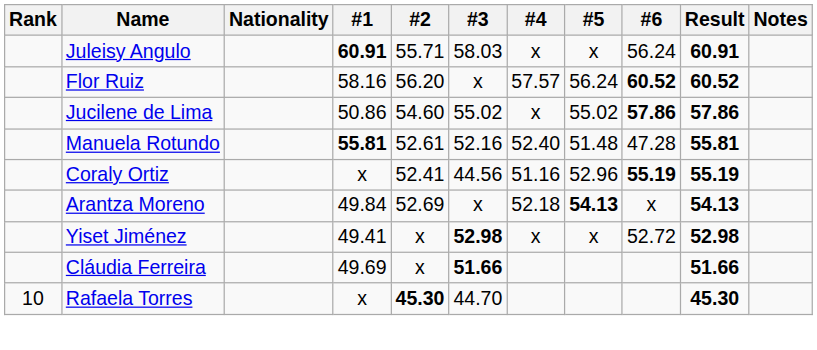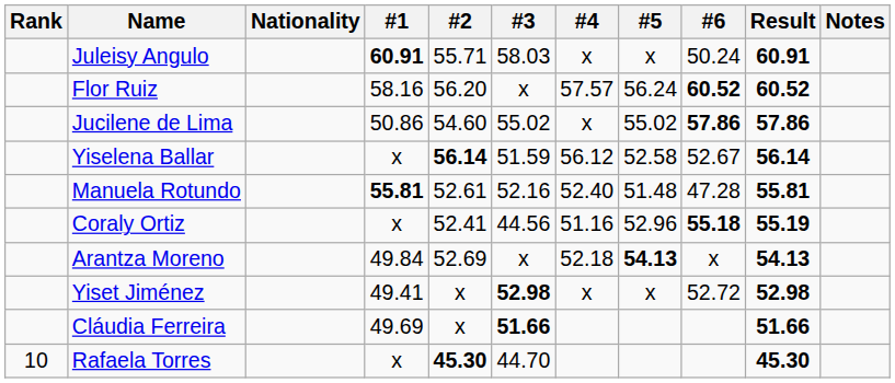Juleisy Angulo | #6: 56.24 -> 50.24
+ row: Yiselena Ballar | x | 56.14 | 51.59 | 56.12 | 52.58 | 52.67 | 56.14
Coraly Ortiz | #6: 55.19 -> 55.18
